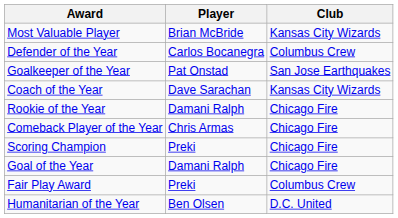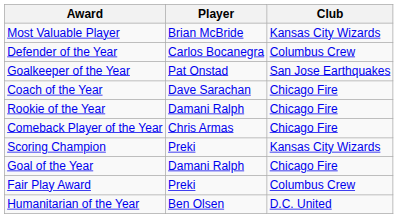Coach of the Year | Club: Kansas City Wizards -> Chicago Fire
Scoring Champion | Club: Chicago Fire -> Kansas City Wizards
